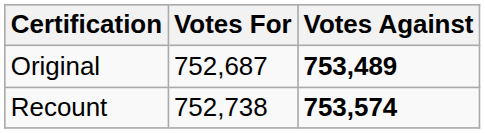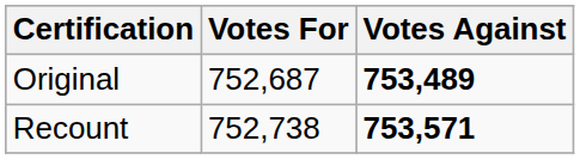Recount | Votes Against: 753,574 -> 753,571
